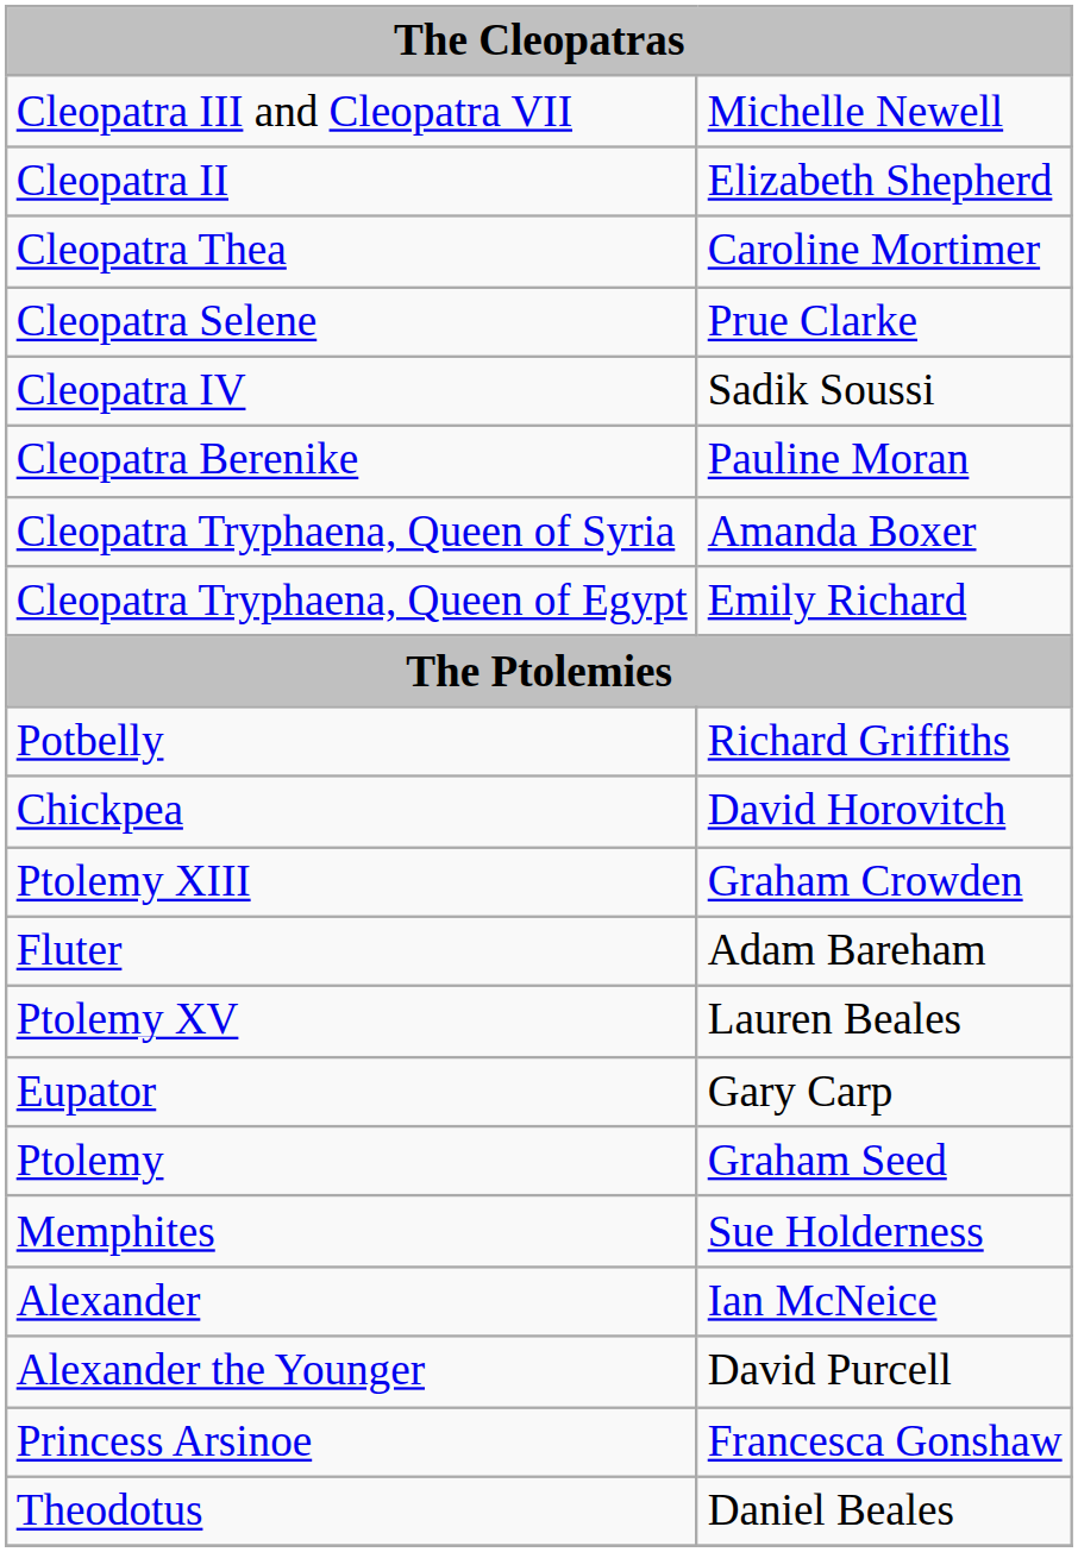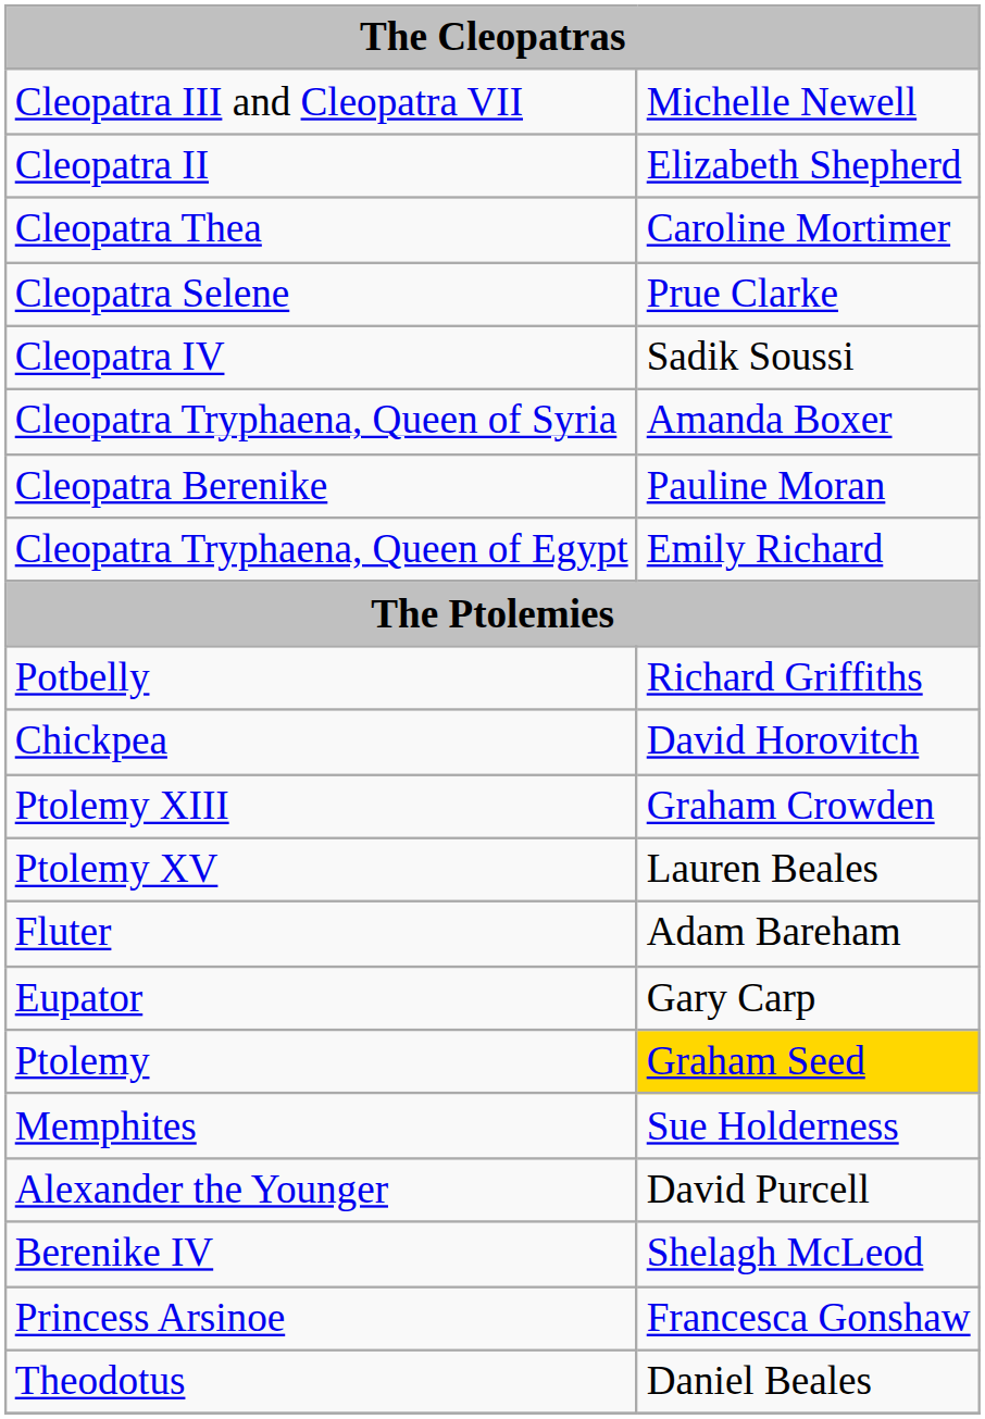rows swapped: Cleopatra Berenike <-> Cleopatra Tryphaena, Queen of Syria
rows swapped: Fluter <-> Ptolemy XV
Ptolemy | column 2: no background -> gold background
- row: Alexander | Ian McNeice
+ row: Berenike IV | Shelagh McLeod
